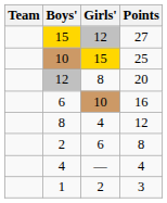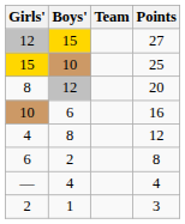columns swapped: Team <-> Girls'
